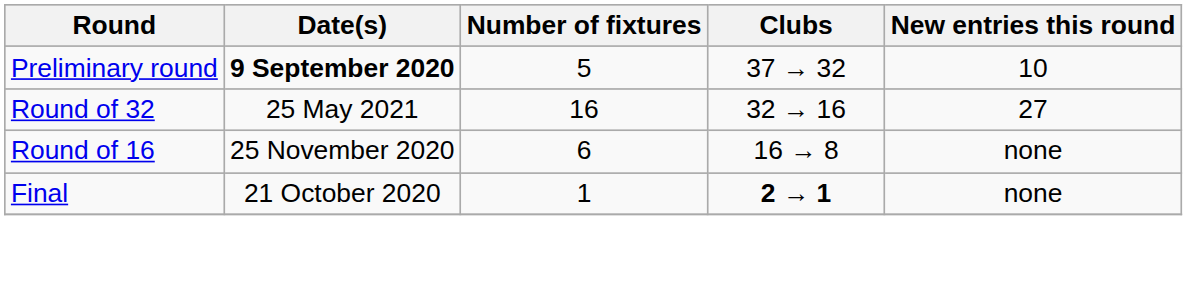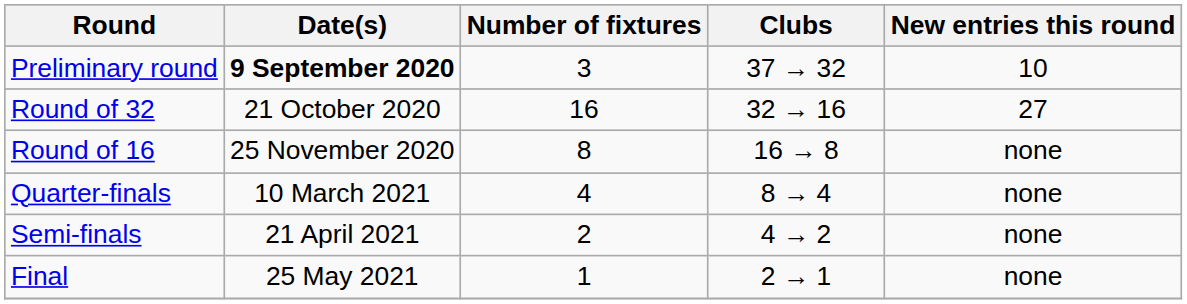Preliminary round | Number of fixtures: 5 -> 3
Round of 32 | Date(s): 25 May 2021 -> 21 October 2020
Round of 16 | Number of fixtures: 6 -> 8
+ row: Quarter-finals | 10 March 2021 | 4 | 8 → 4 | none
+ row: Semi-finals | 21 April 2021 | 2 | 4 → 2 | none
Final | Date(s): 21 October 2020 -> 25 May 2021
Final | Clubs: bold -> normal
